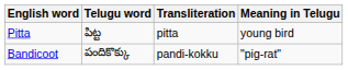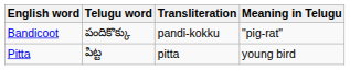rows swapped: Bandicoot <-> Pitta
